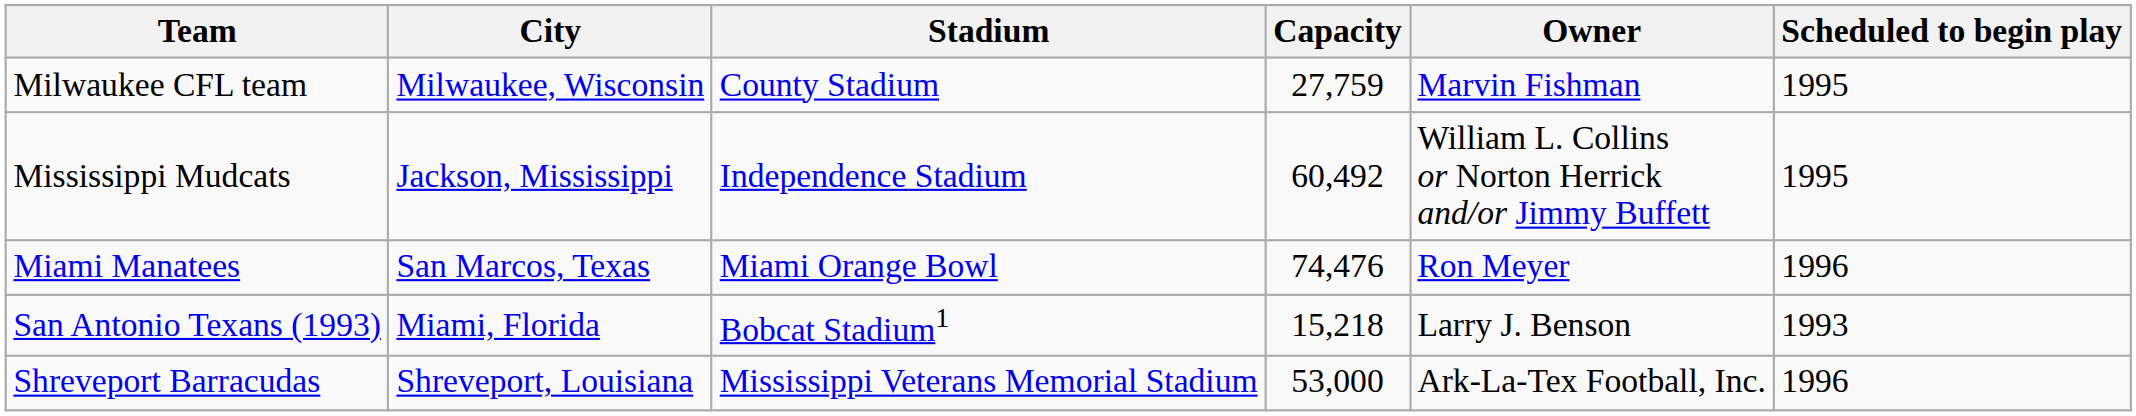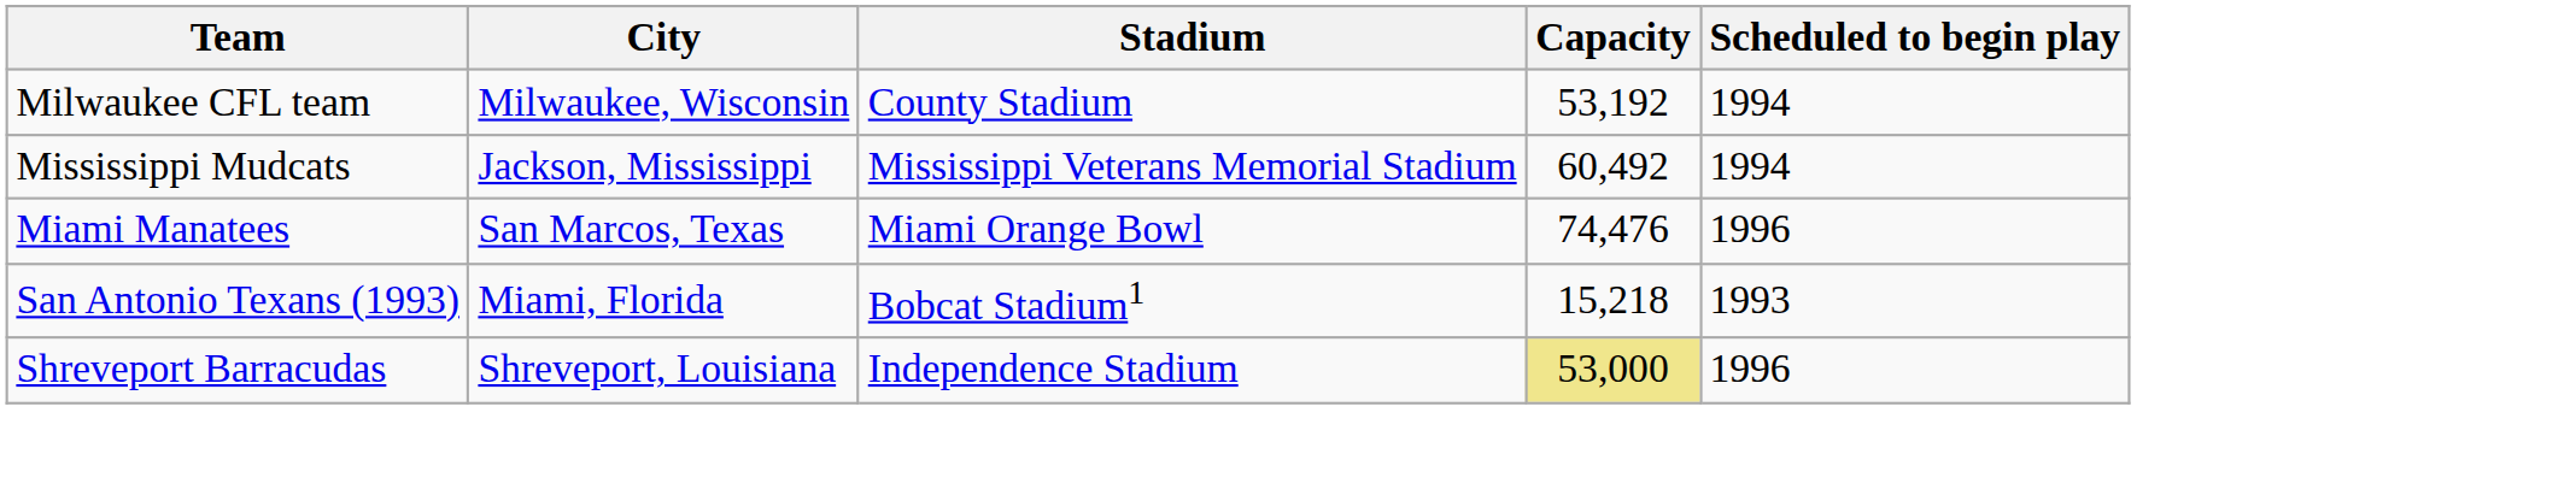- column: Owner | Marvin Fishman | William L. Collins or Norton Herrick and/or Jimmy Buffett | Ron Meyer | Larry J. Benson | Ark-La-Tex Football, Inc.
Milwaukee CFL team | Capacity: 27,759 -> 53,192
Milwaukee CFL team | Scheduled to begin play: 1995 -> 1994
Mississippi Mudcats | Stadium: Independence Stadium -> Mississippi Veterans Memorial Stadium
Mississippi Mudcats | Scheduled to begin play: 1995 -> 1994
Shreveport Barracudas | Stadium: Mississippi Veterans Memorial Stadium -> Independence Stadium
Shreveport Barracudas | Capacity: no background -> khaki background
